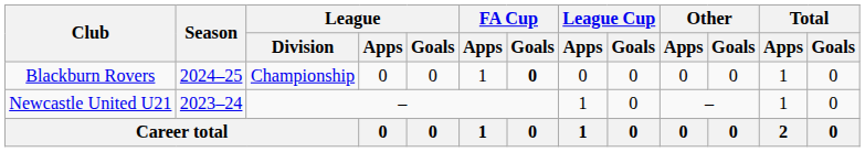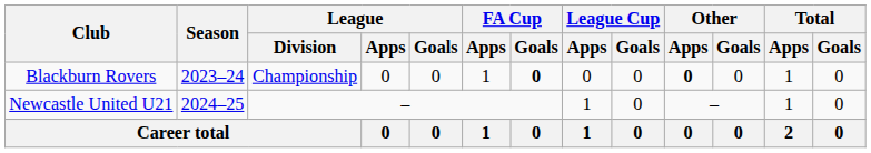Blackburn Rovers | Season: 2024–25 -> 2023–24
Blackburn Rovers | Other / Apps: normal -> bold
Newcastle United U21 | Season: 2023–24 -> 2024–25
